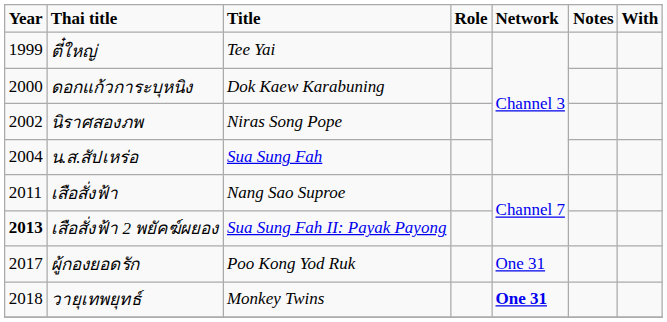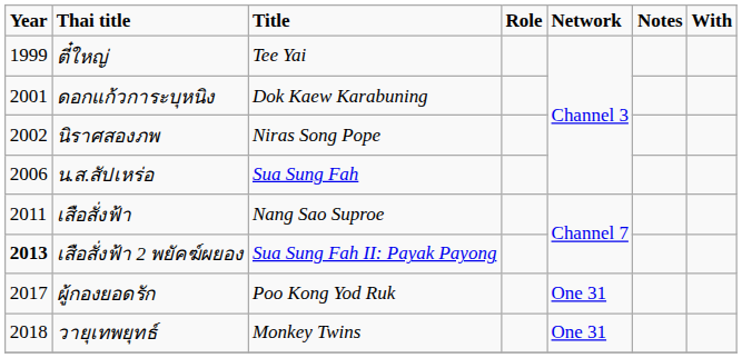ดอกแก้วการะบุหนิง | Year: 2000 -> 2001
น.ส.สัปเหร่อ | Year: 2004 -> 2006
วายุเทพยุทธ์ | Network: bold -> normal
